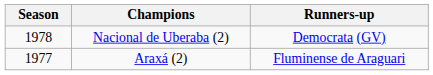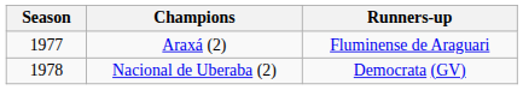rows swapped: Araxá (2) <-> Nacional de Uberaba (2)
